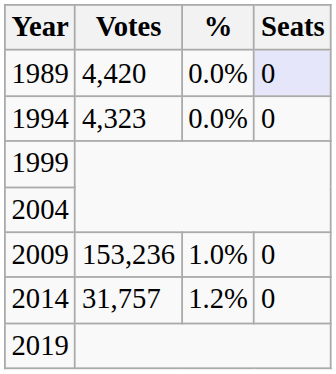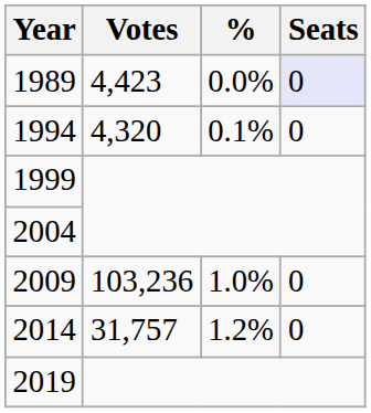1989 | Votes: 4,420 -> 4,423
1994 | Votes: 4,323 -> 4,320
1994 | %: 0.0% -> 0.1%
2009 | Votes: 153,236 -> 103,236
